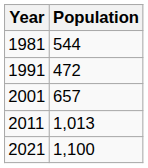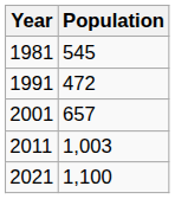1981 | Population: 544 -> 545
2011 | Population: 1,013 -> 1,003
